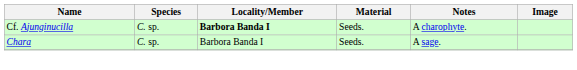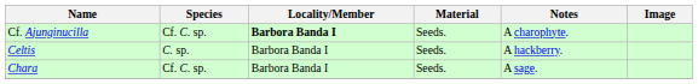Cf. Ajunginucilla | Species: C. sp. -> Cf. C. sp.
+ row: Celtis | C. sp. | Barbora Banda I | Seeds. | A hackberry.
Chara | Species: C. sp. -> Cf. C. sp.
